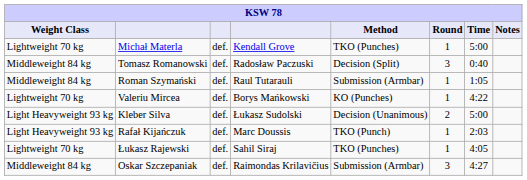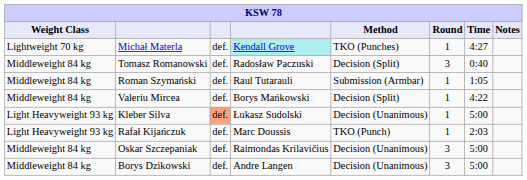Michał Materla | column 4: no background -> paleturquoise background
Michał Materla | Time: 5:00 -> 4:27
Valeriu Mircea | Weight Class: Lightweight 70 kg -> Middleweight 84 kg
Valeriu Mircea | Method: KO (Punches) -> Decision (Split)
Kleber Silva | column 3: no background -> lightsalmon background
Kleber Silva | Round: 2 -> 1
- row: Lightweight 70 kg | Łukasz Rajewski | def. | Sahil Siraj | TKO (Punches) | 1 | 4:05
Oskar Szczepaniak | Method: Submission (Armbar) -> Decision (Unanimous)
Oskar Szczepaniak | Time: 4:27 -> 5:00
+ row: Middleweight 84 kg | Borys Dzikowski | def. | Andre Langen | Decision (Unanimous) | 3 | 5:00
